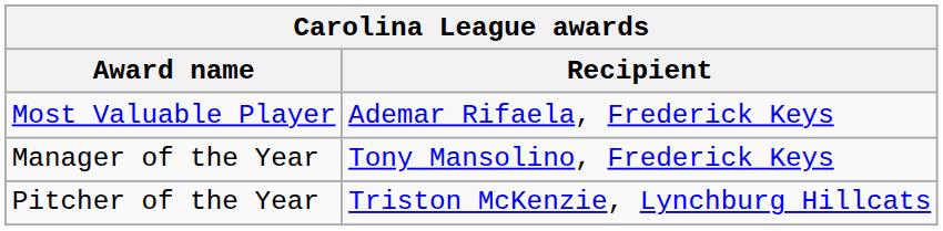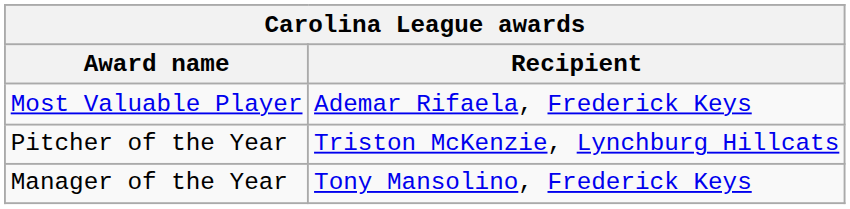rows swapped: Pitcher of the Year <-> Manager of the Year
